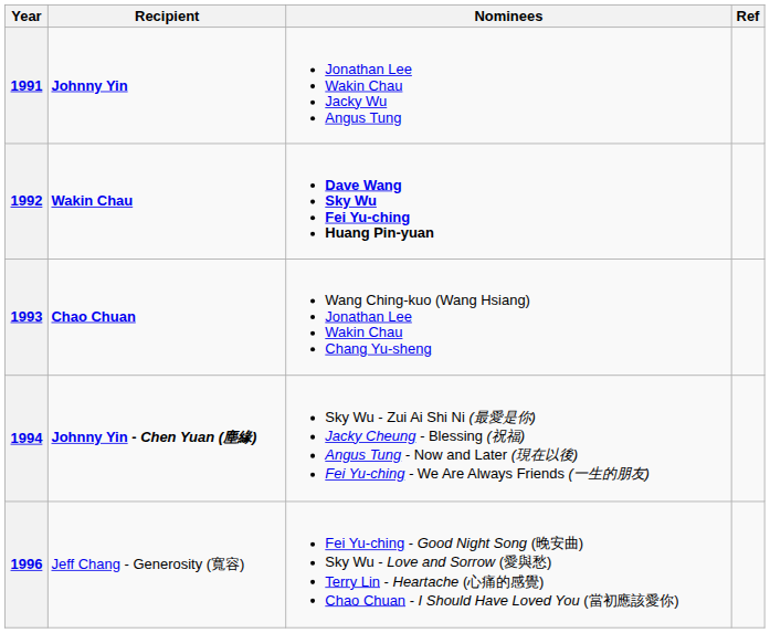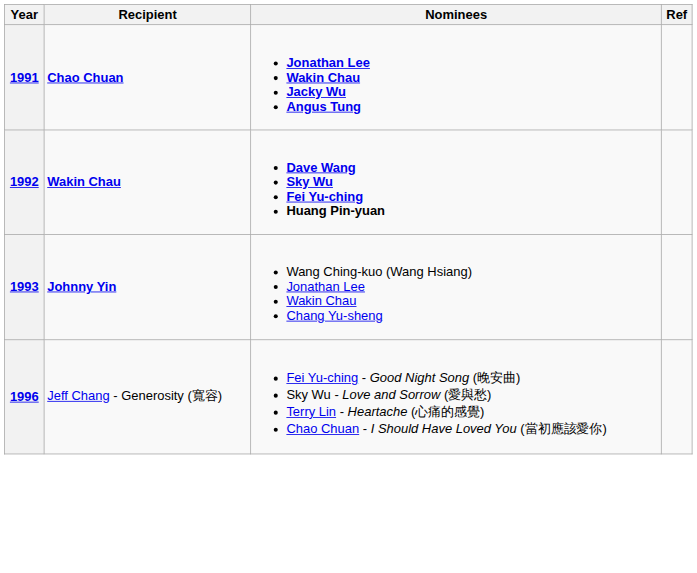1991 | Recipient: Johnny Yin -> Chao Chuan
1991 | Nominees: normal -> bold
1993 | Recipient: Chao Chuan -> Johnny Yin
- row: 1994 | Johnny Yin - Chen Yuan (塵緣) | Sky Wu - Zui Ai Shi Ni (最愛是你) Jacky Cheung - Blessing (祝福) Angus Tung - Now and Later (現在以後) Fei Yu-ching - We Are Always Friends (一生的朋友)
